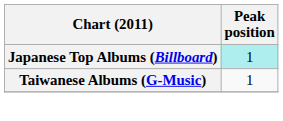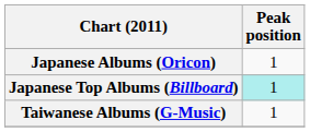+ row: Japanese Albums (Oricon) | 1
